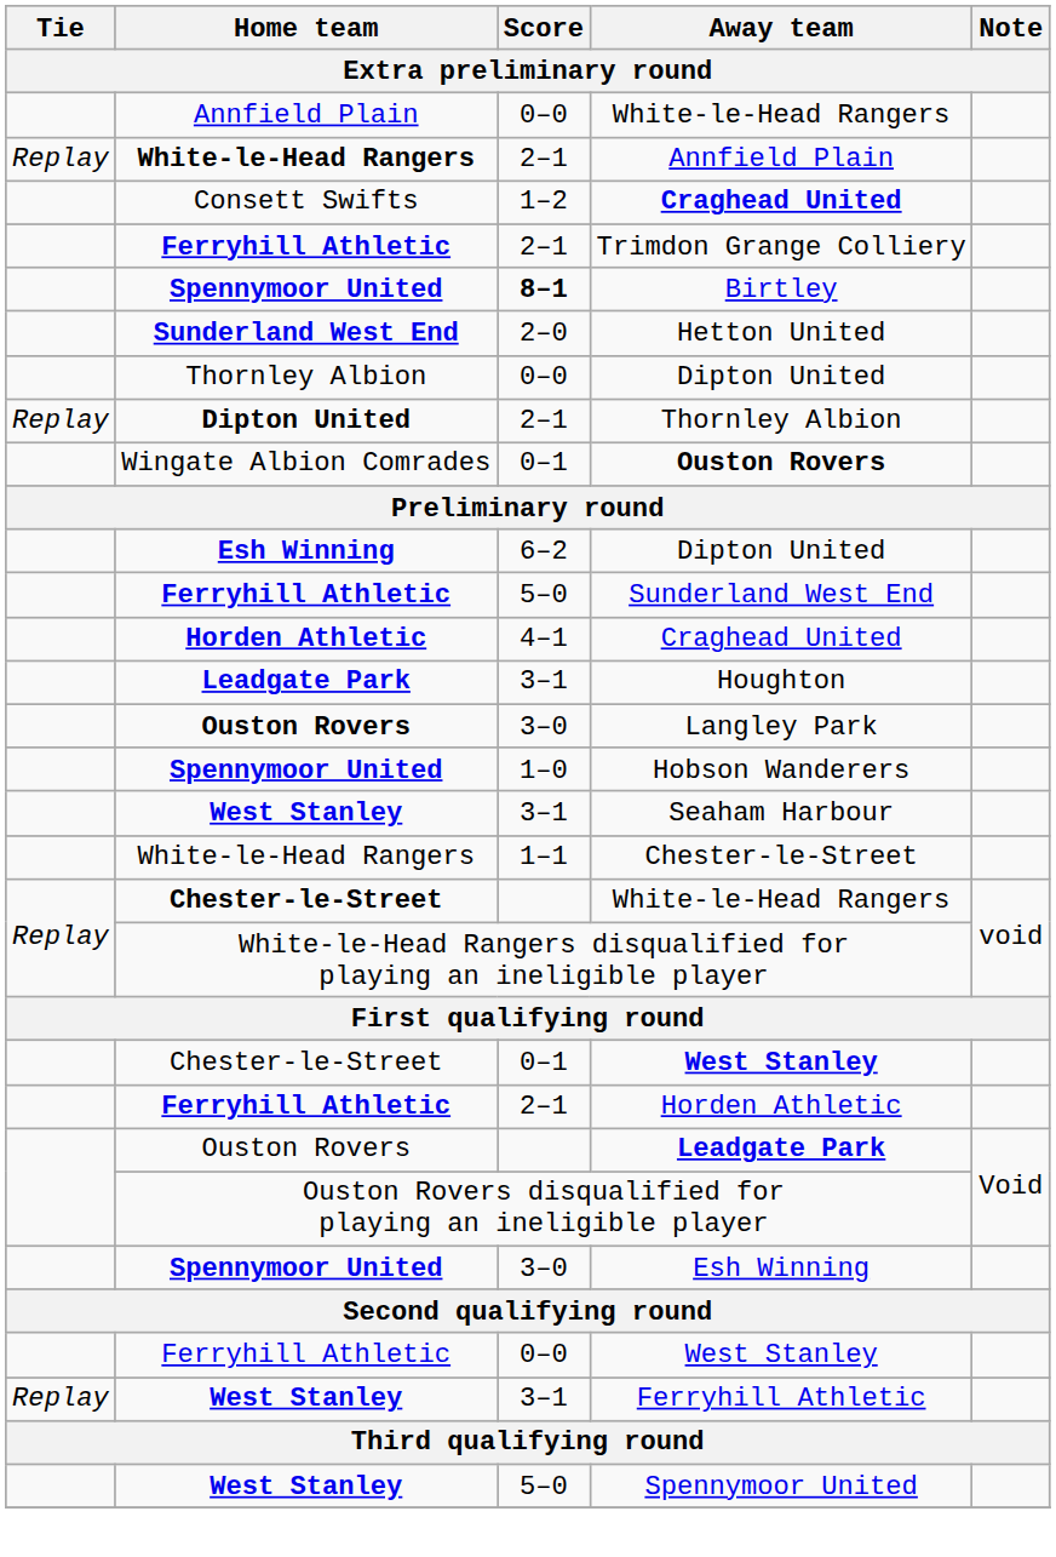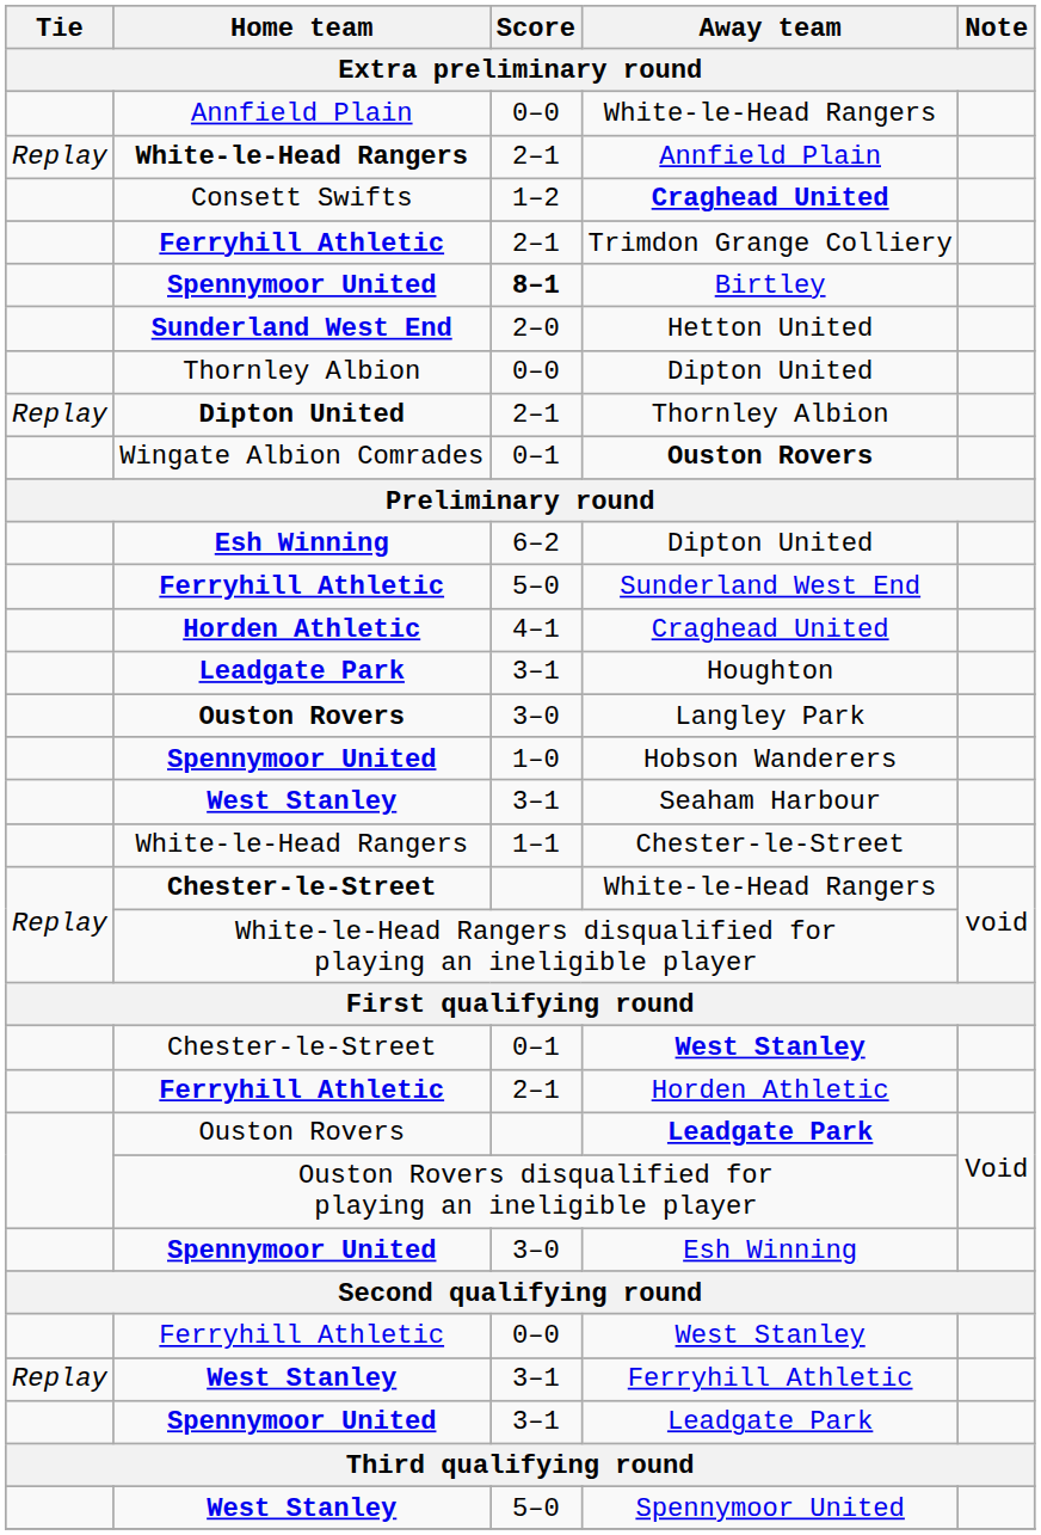+ row: Spennymoor United | 3–1 | Leadgate Park
